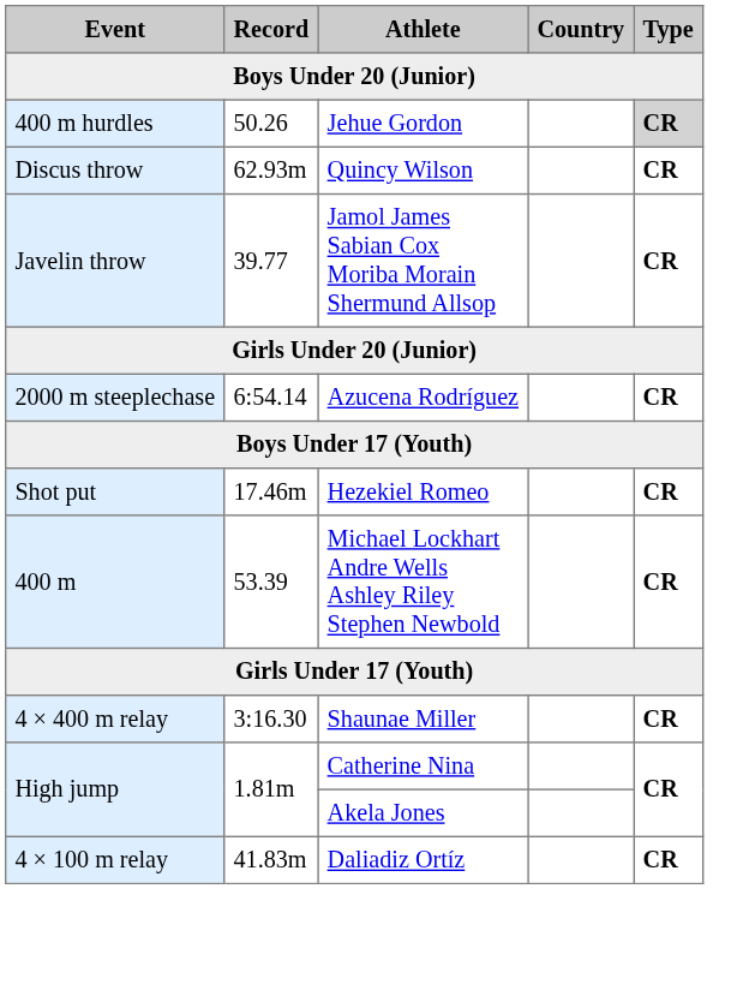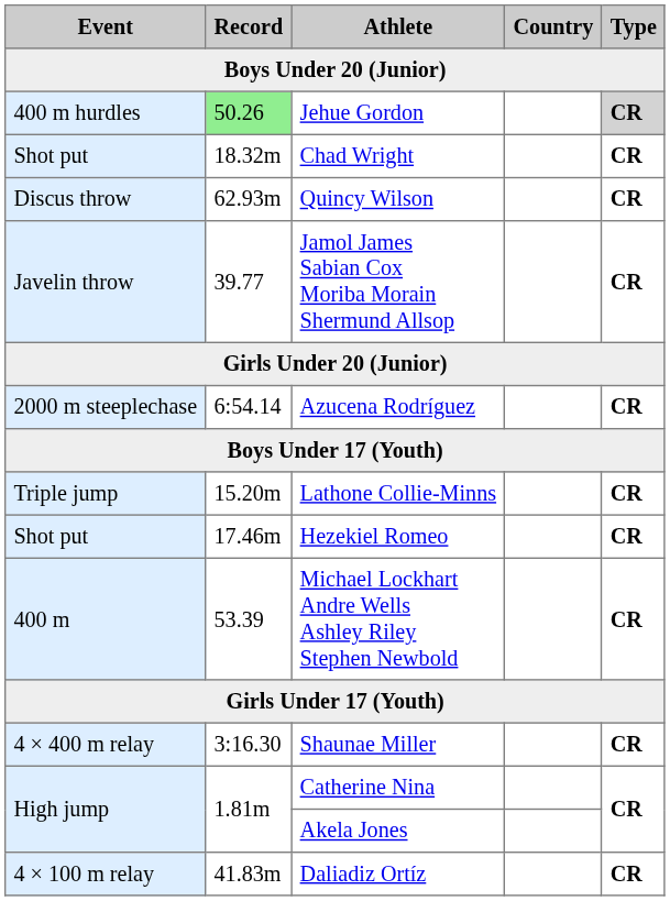Jehue Gordon | Record: no background -> lightgreen background
+ row: Shot put | 18.32m | Chad Wright | CR
+ row: Triple jump | 15.20m | Lathone Collie-Minns | CR
